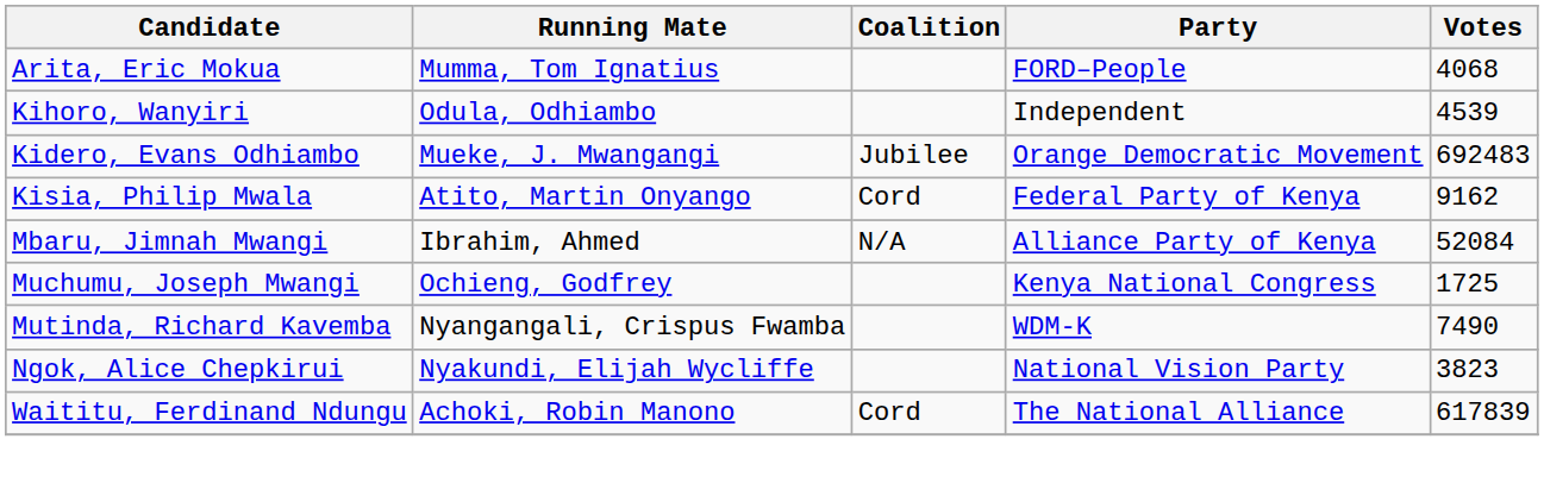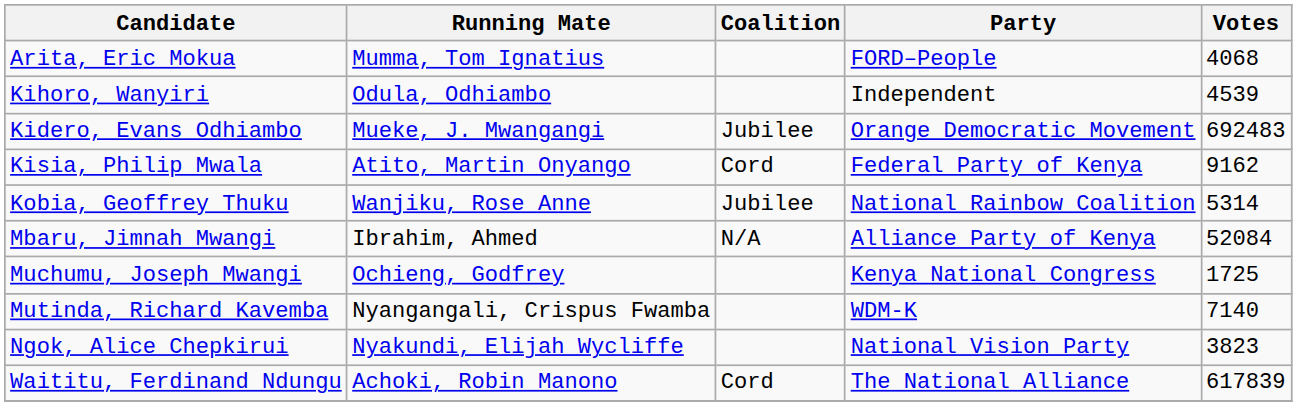+ row: Kobia, Geoffrey Thuku | Wanjiku, Rose Anne | Jubilee | National Rainbow Coalition | 5314
Mutinda, Richard Kavemba | Votes: 7490 -> 7140
